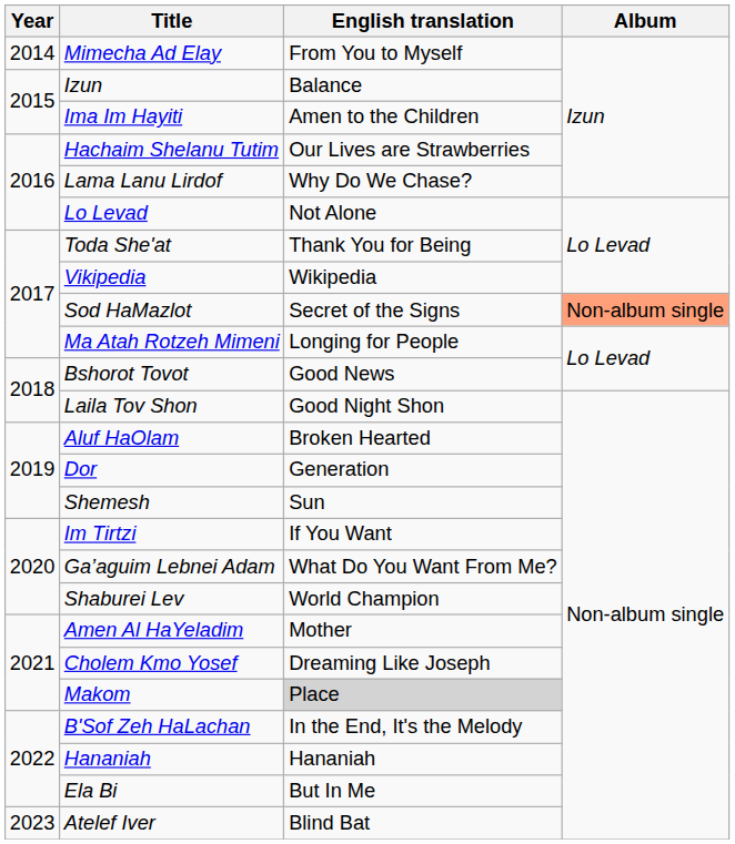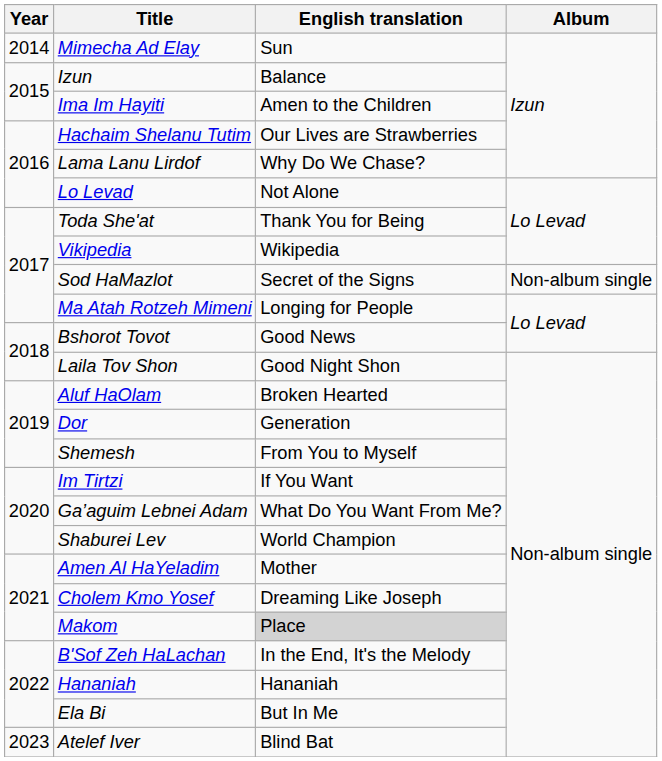Mimecha Ad Elay | English translation: From You to Myself -> Sun
Sod HaMazlot | Album: lightsalmon background -> no background
Shemesh | English translation: Sun -> From You to Myself
